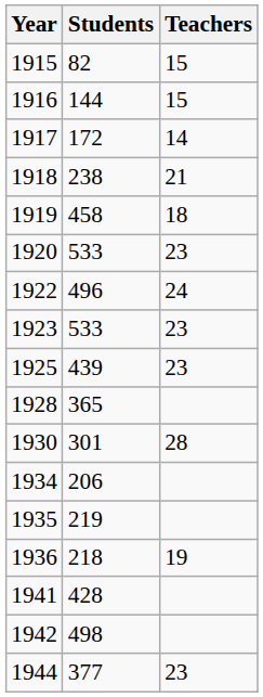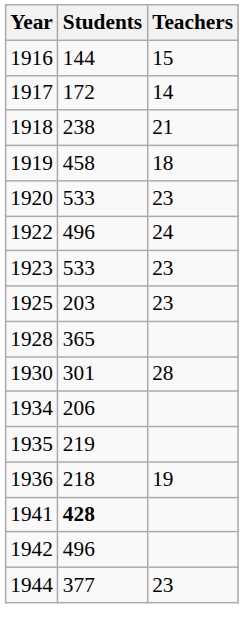- row: 1915 | 82 | 15
1925 | Students: 439 -> 203
1941 | Students: normal -> bold
1942 | Students: 498 -> 496
